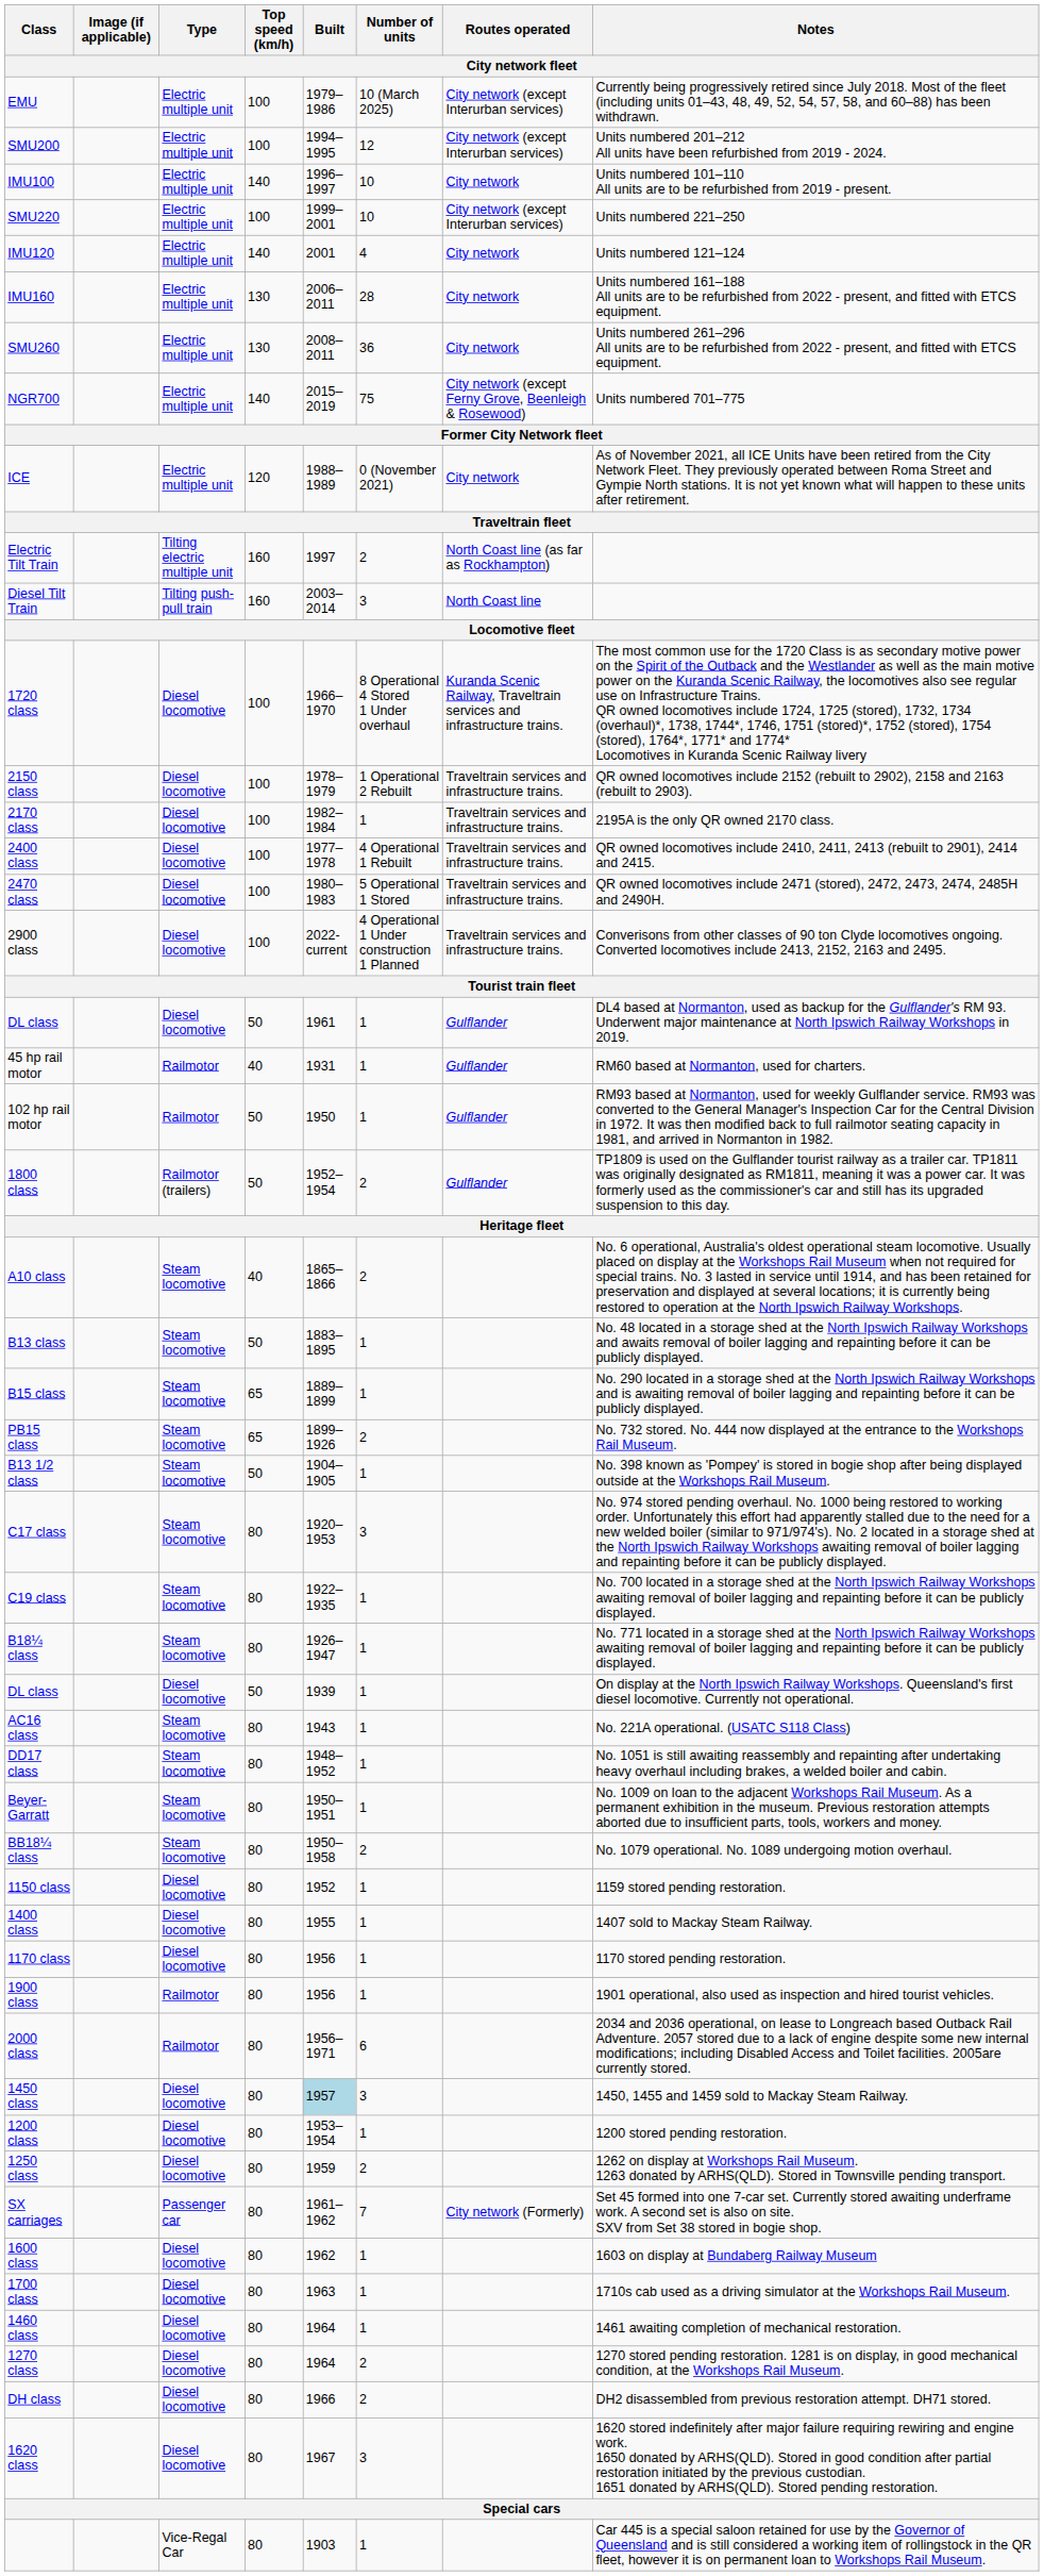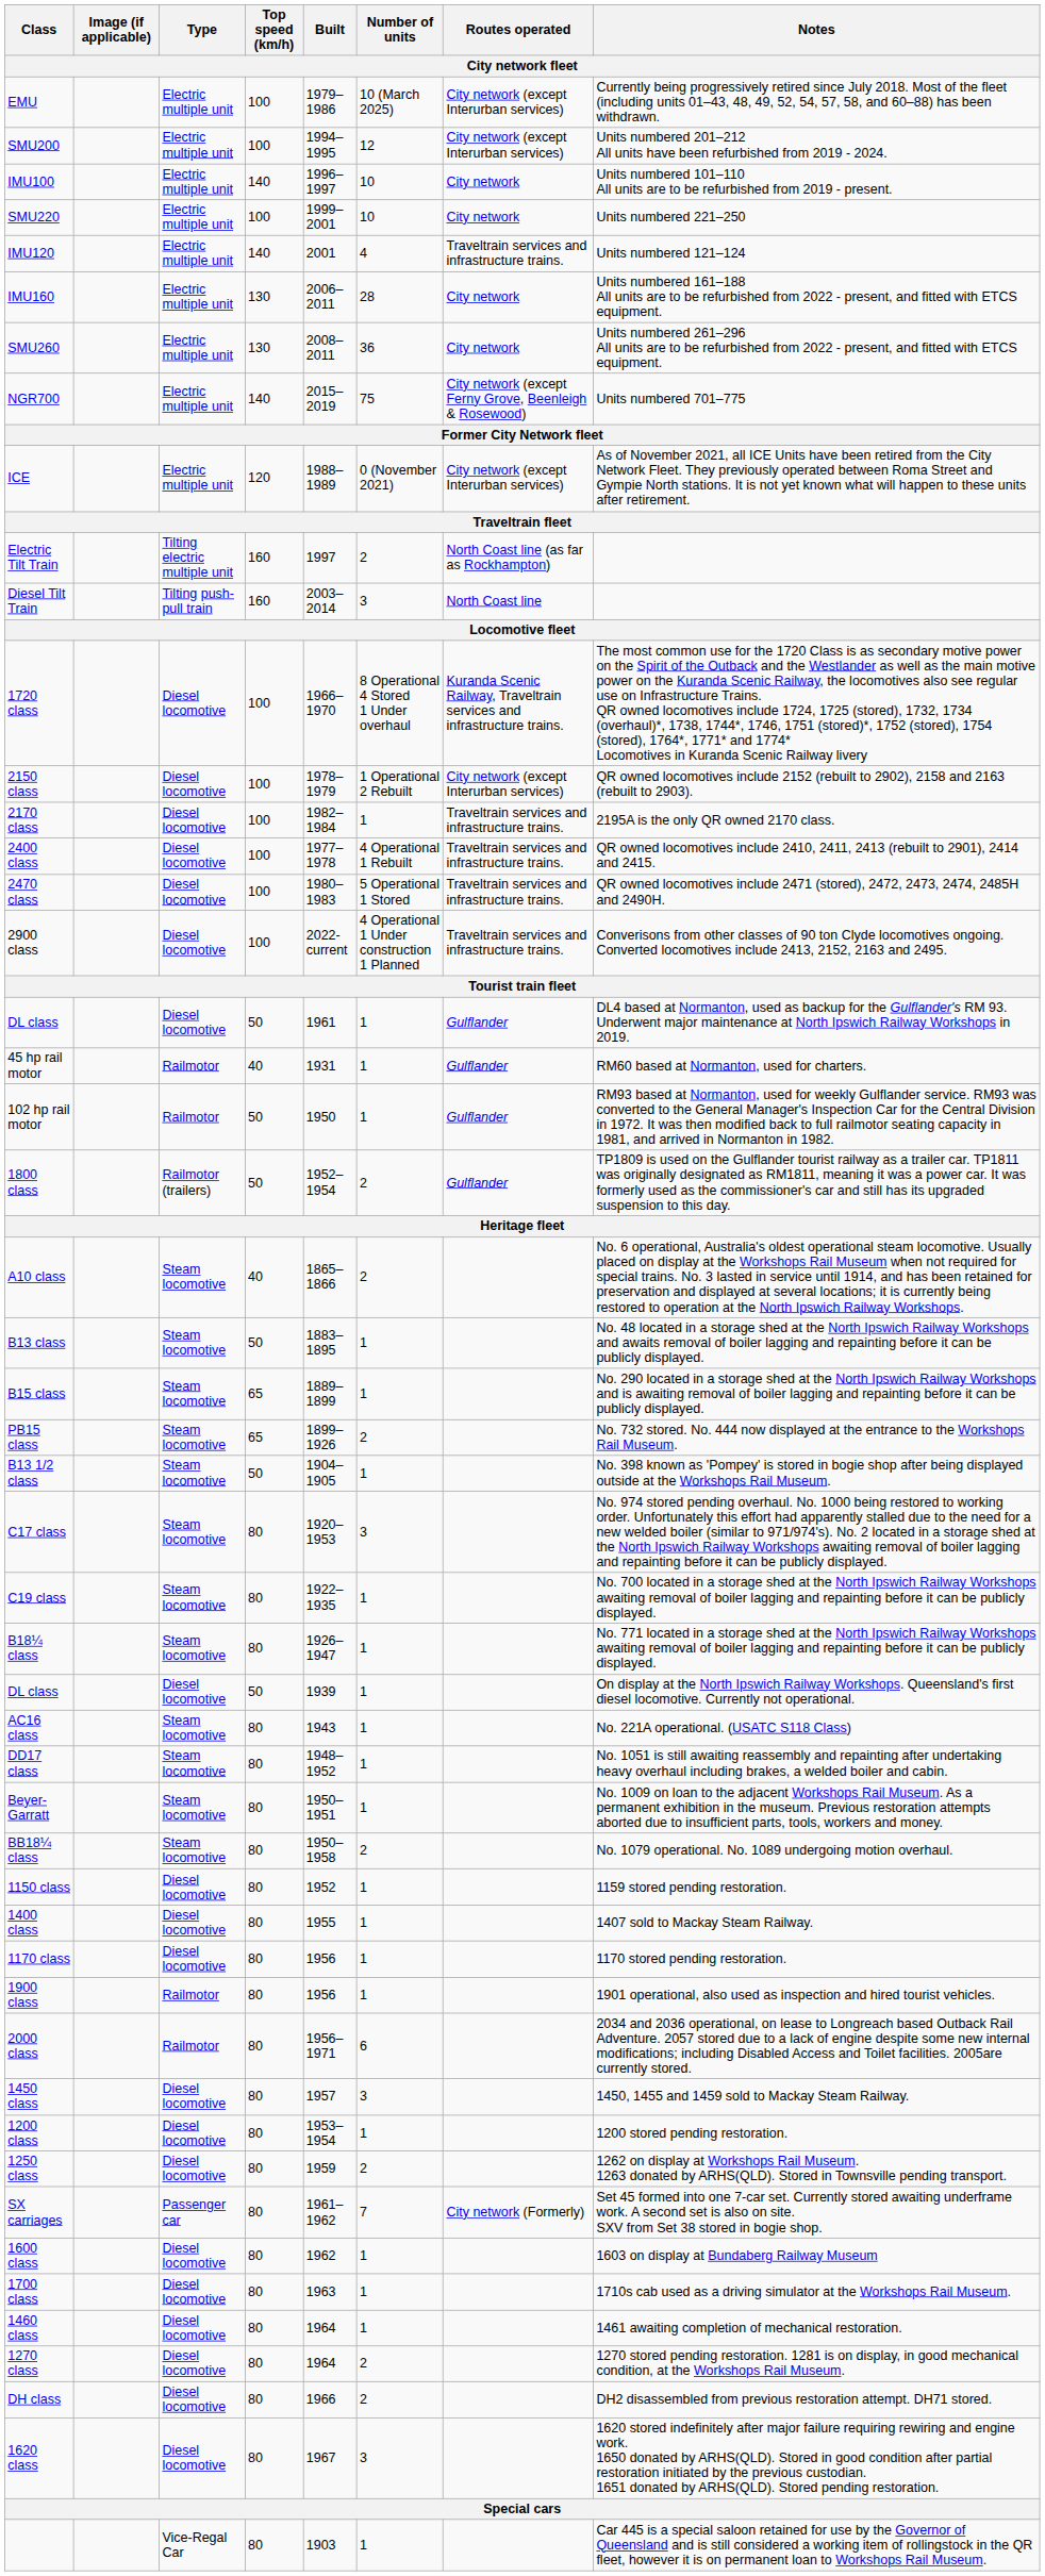SMU220 | Routes operated: City network (except Interurban services) -> City network
IMU120 | Routes operated: City network -> Traveltrain services and infrastructure trains.
ICE | Routes operated: City network -> City network (except Interurban services)
2150 class | Routes operated: Traveltrain services and infrastructure trains. -> City network (except Interurban services)
1450 class | Built: lightblue background -> no background
